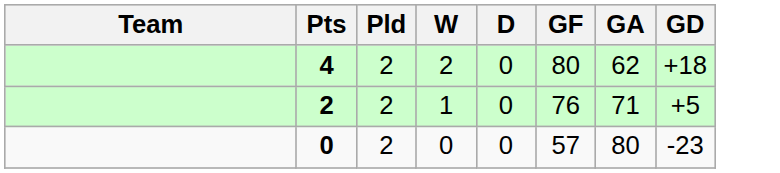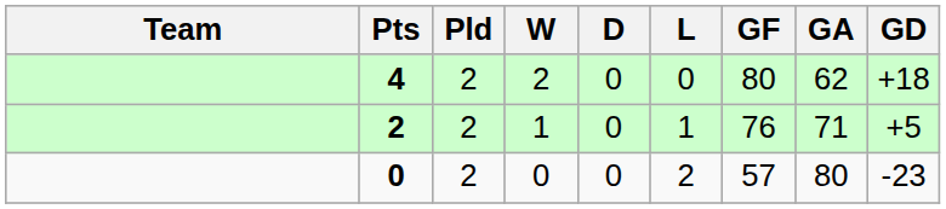+ column: L | 0 | 1 | 2
